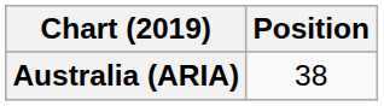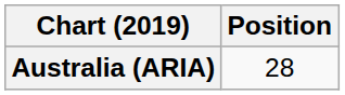Australia (ARIA) | Position: 38 -> 28
